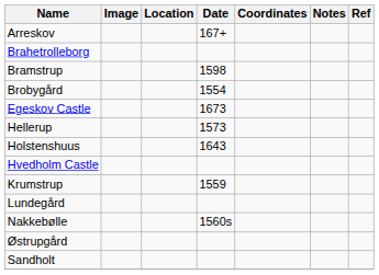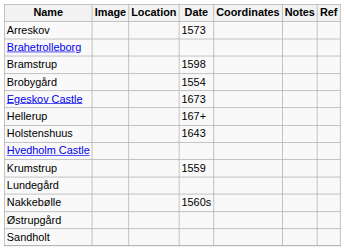Arreskov | Date: 167+ -> 1573
Hellerup | Date: 1573 -> 167+
